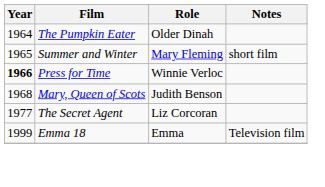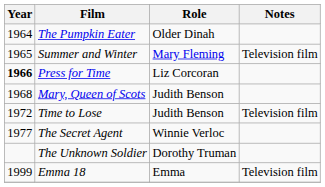Summer and Winter | Notes: short film -> Television film
Press for Time | Role: Winnie Verloc -> Liz Corcoran
+ row: 1972 | Time to Lose | Judith Benson | Television film
The Secret Agent | Role: Liz Corcoran -> Winnie Verloc
+ row: The Unknown Soldier | Dorothy Truman
